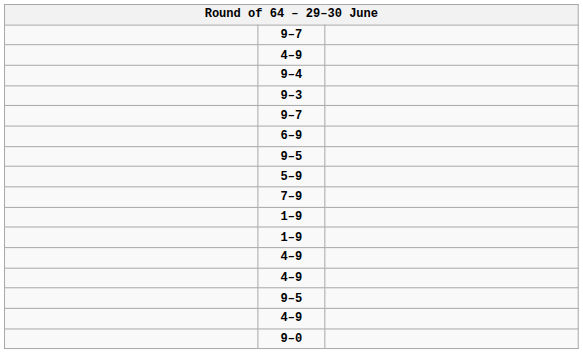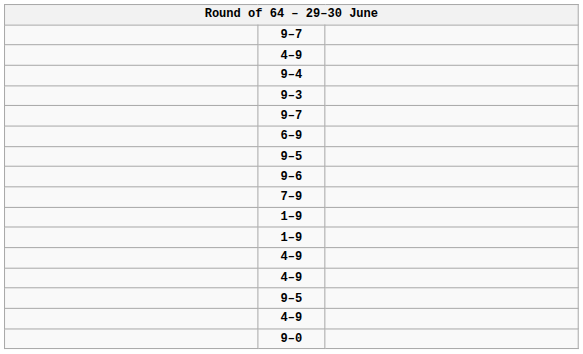+ row: 9–6
- row: 5–9
